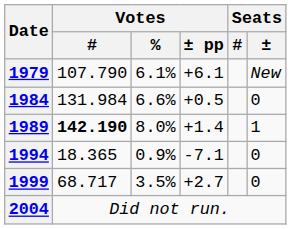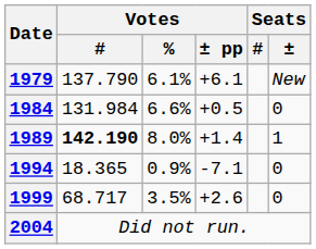1979 | Votes / #: 107.790 -> 137.790
1999 | Votes / ± pp: +2.7 -> +2.6
